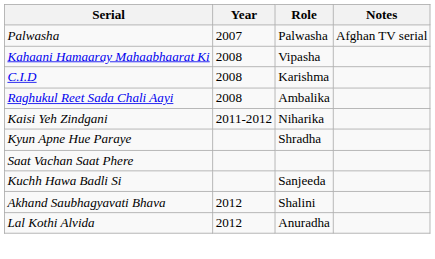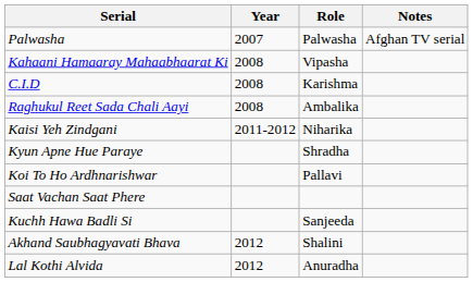+ row: Koi To Ho Ardhnarishwar | Pallavi
